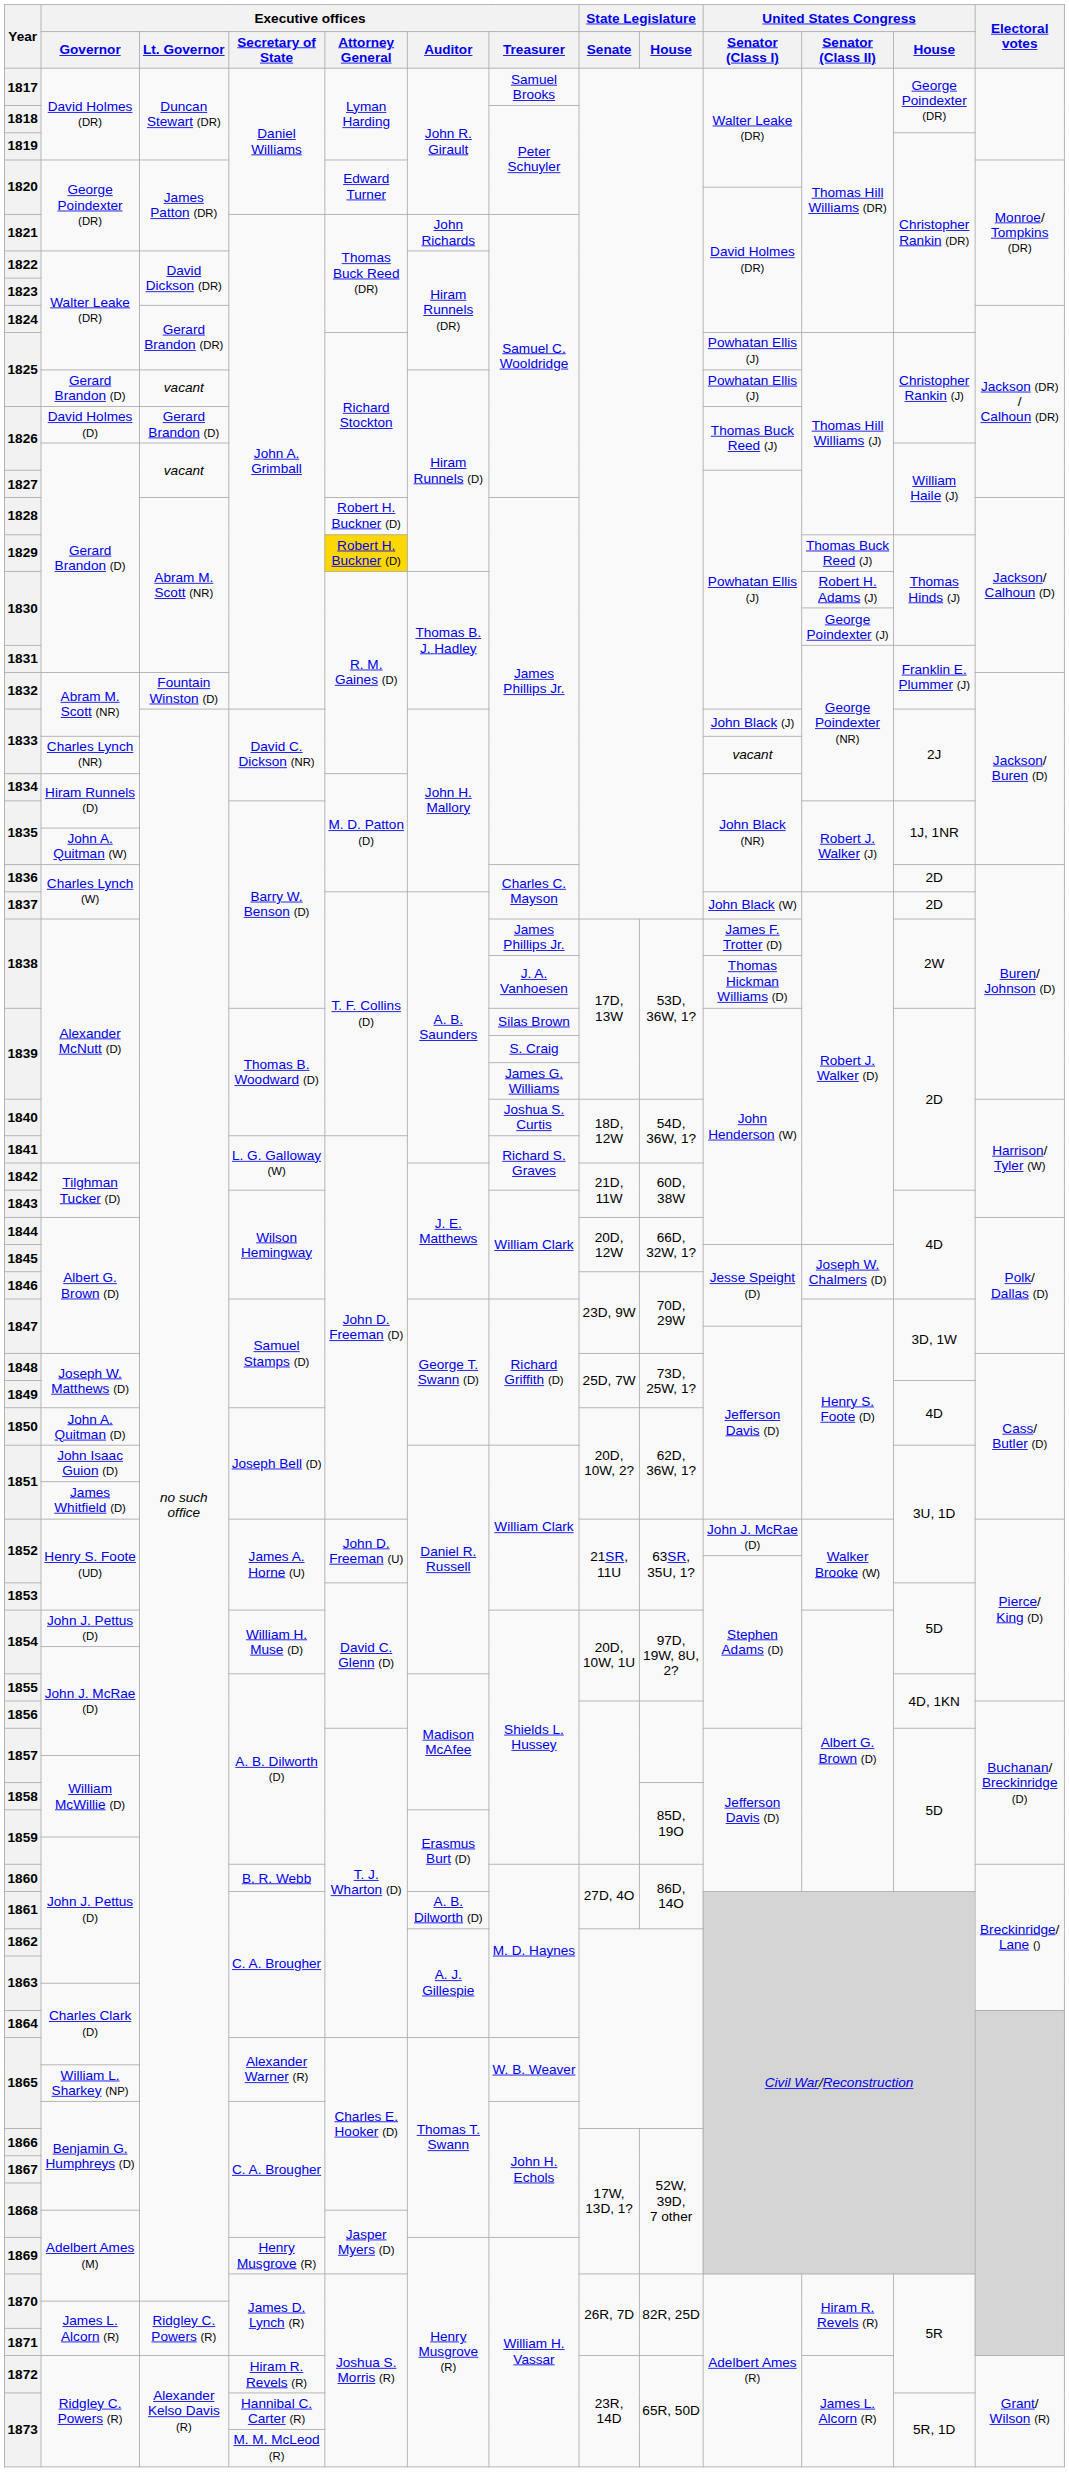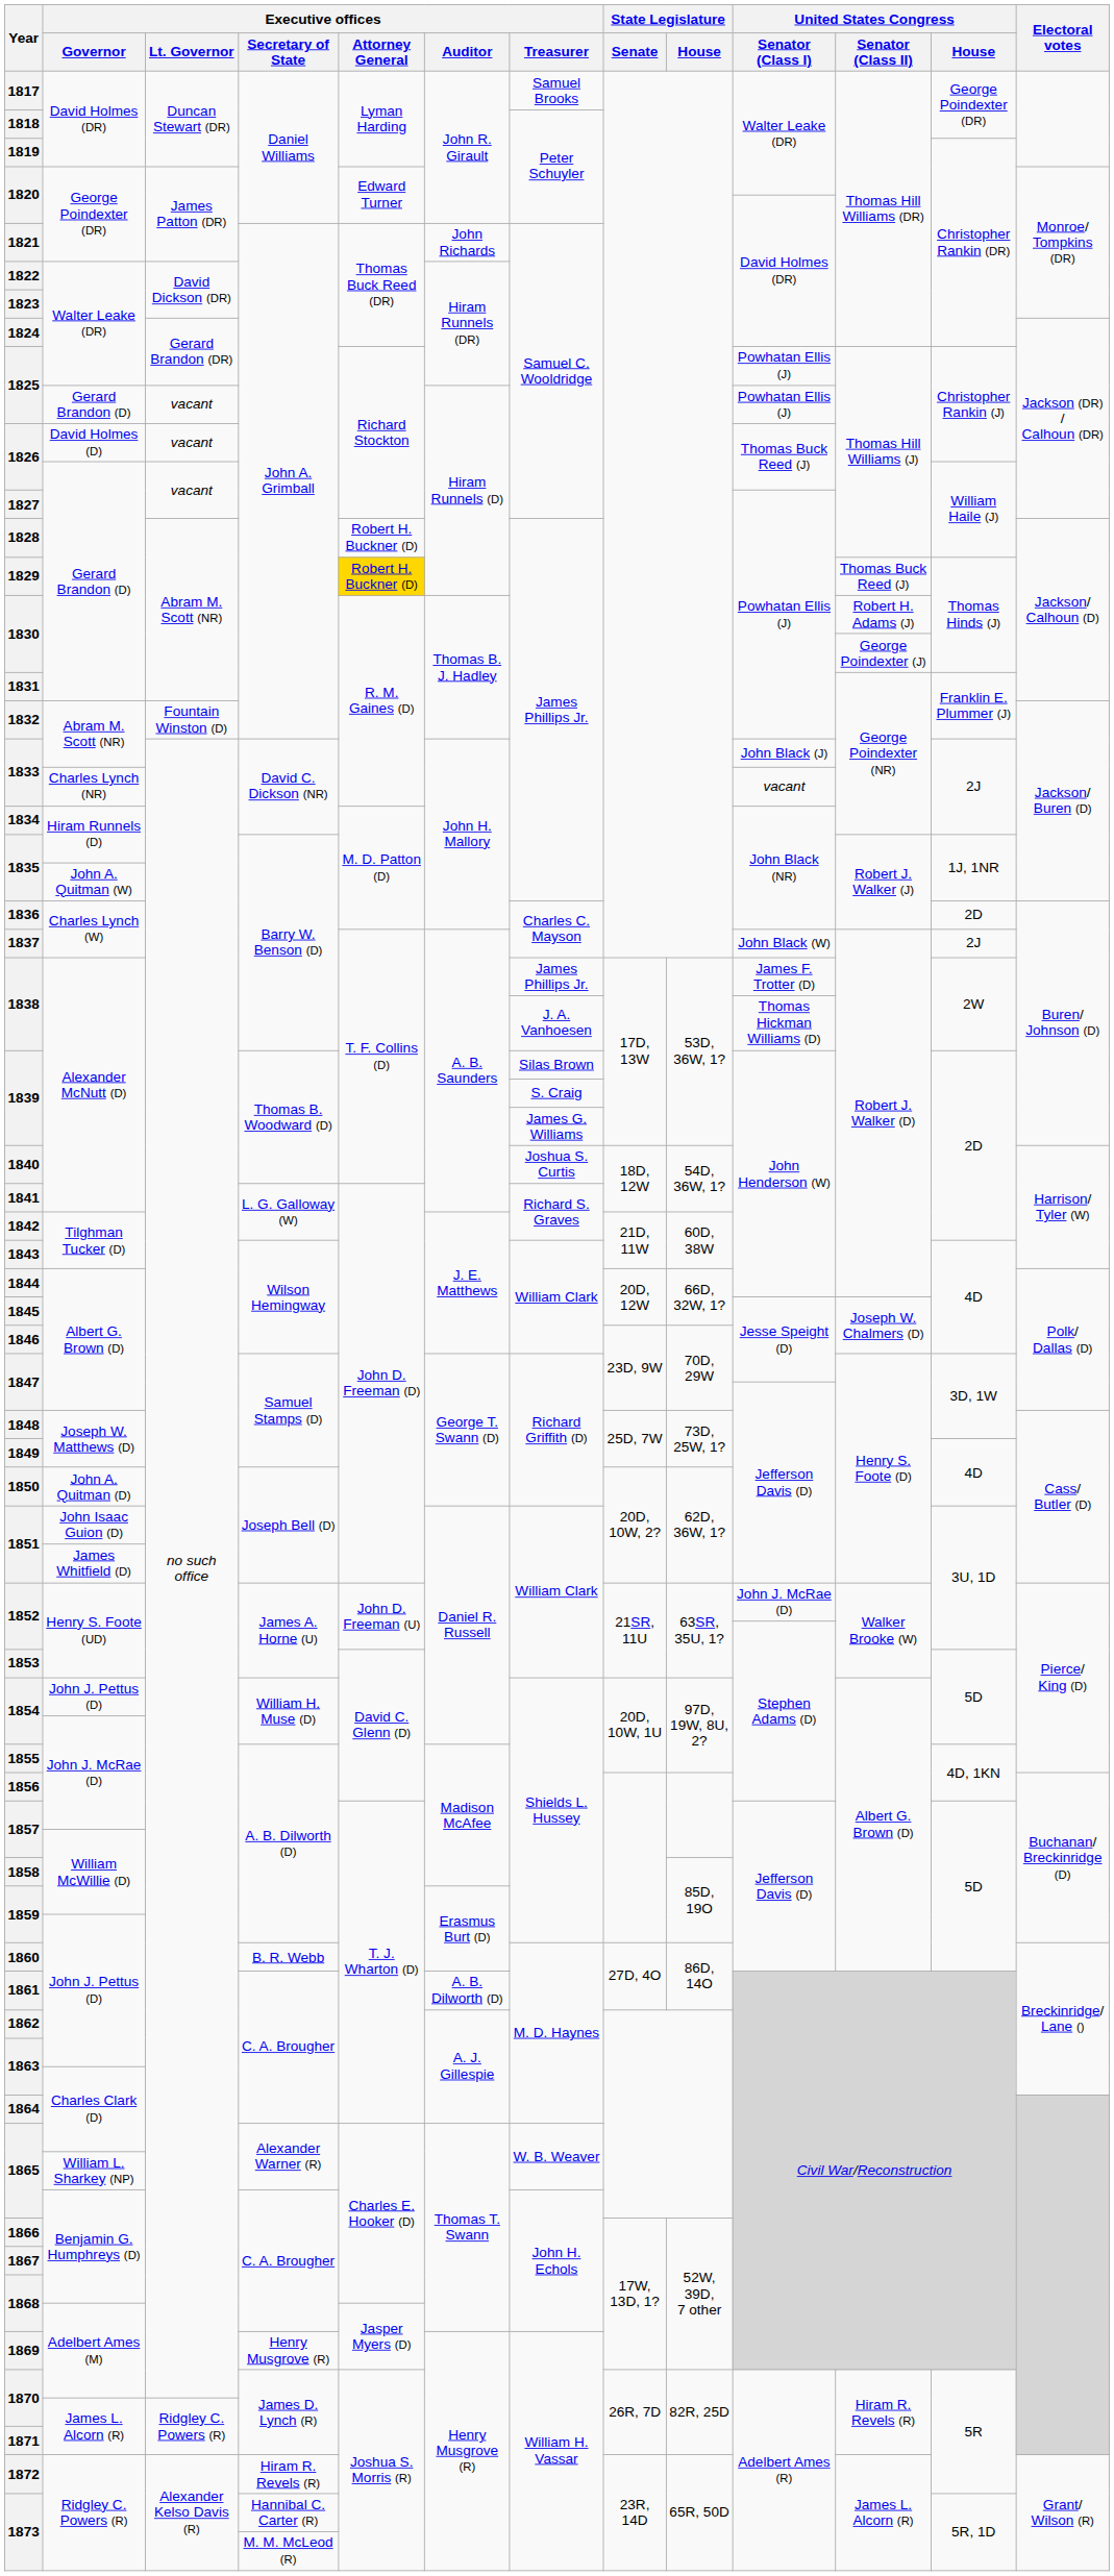1826 / David Holmes (D) | Executive offices / Lt. Governor: Gerard Brandon (D) -> vacant
1837 | United States Congress / House: 2D -> 2J
